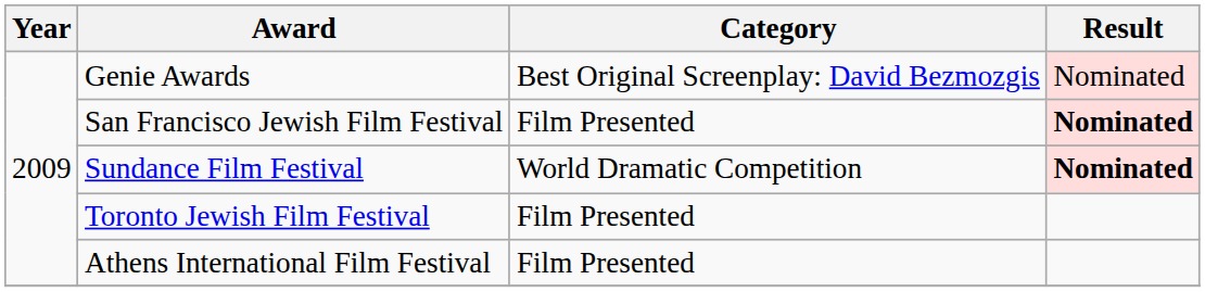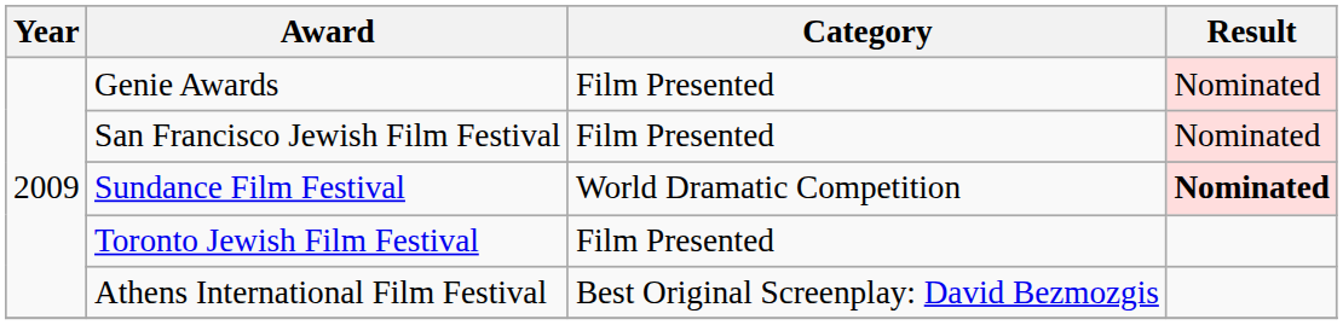Genie Awards | Category: Best Original Screenplay: David Bezmozgis -> Film Presented
San Francisco Jewish Film Festival | Result: bold -> normal
Athens International Film Festival | Category: Film Presented -> Best Original Screenplay: David Bezmozgis
